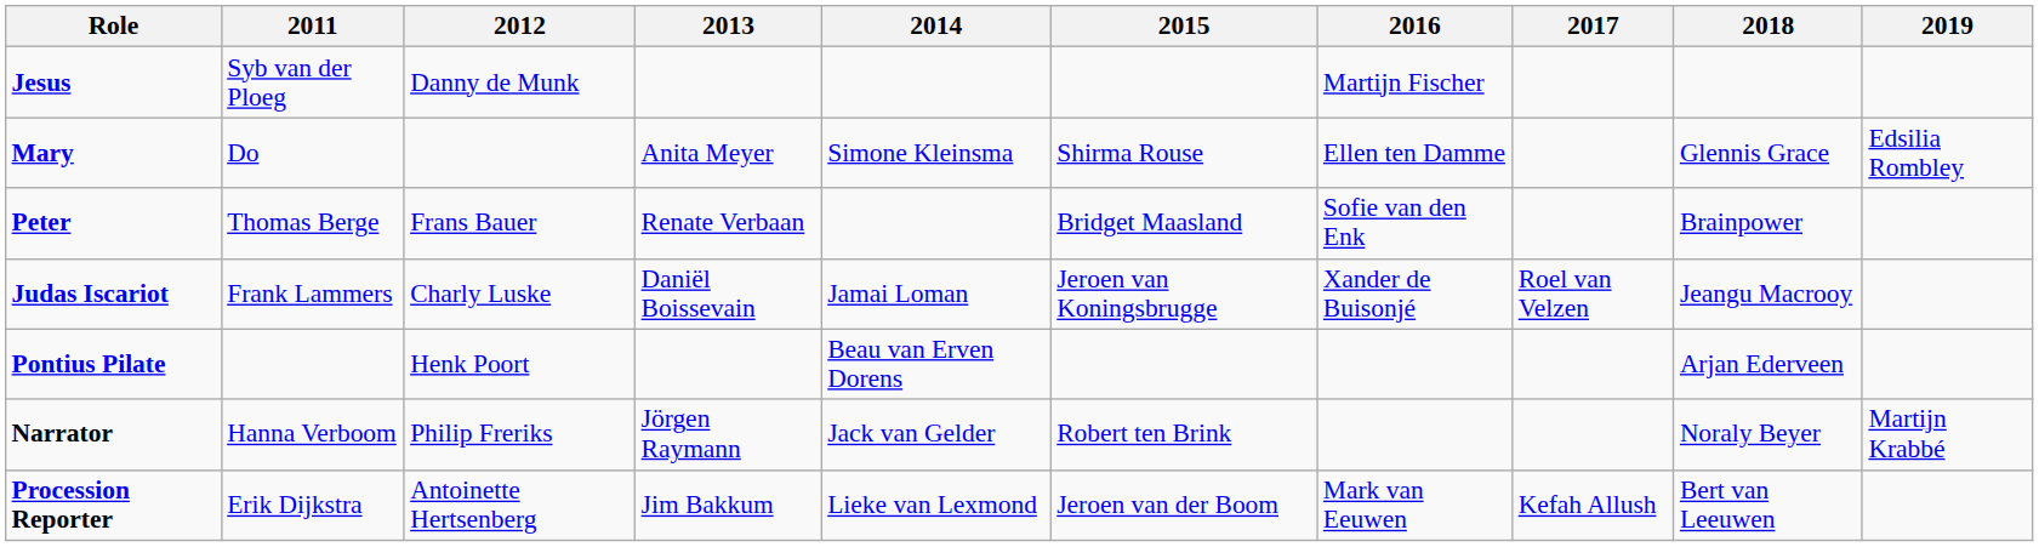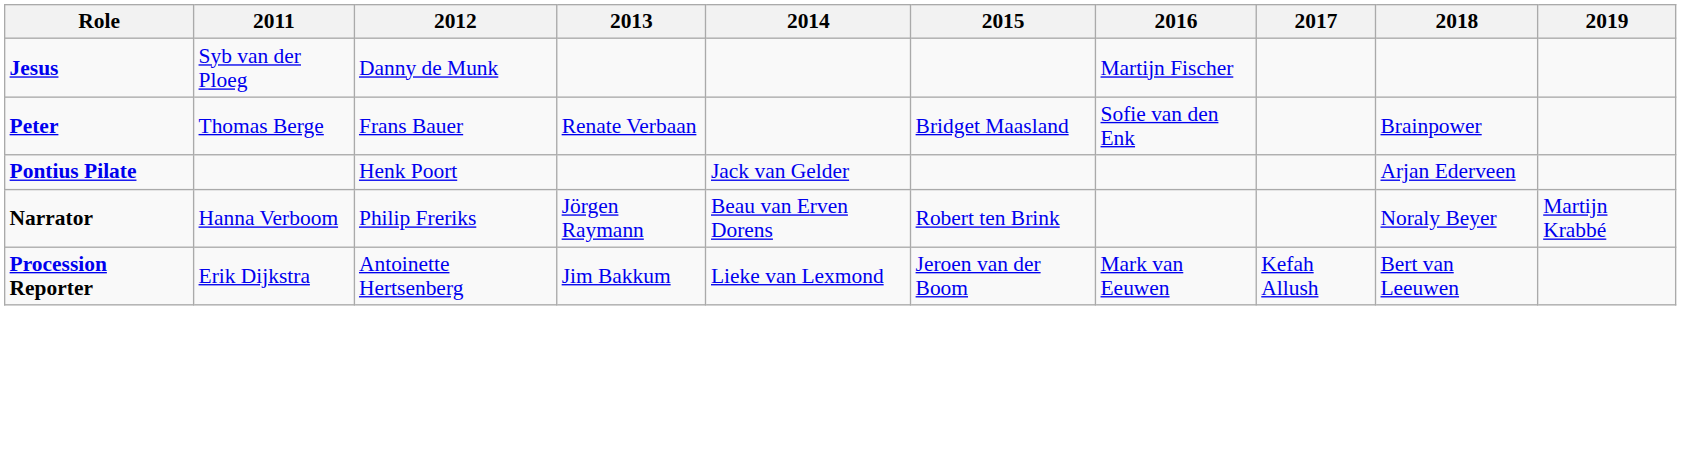- row: Mary | Do | Anita Meyer | Simone Kleinsma | Shirma Rouse | Ellen ten Damme | Glennis Grace | Edsilia Rombley
- row: Judas Iscariot | Frank Lammers | Charly Luske | Daniël Boissevain | Jamai Loman | Jeroen van Koningsbrugge | Xander de Buisonjé | Roel van Velzen | Jeangu Macrooy
Pontius Pilate | 2014: Beau van Erven Dorens -> Jack van Gelder
Narrator | 2014: Jack van Gelder -> Beau van Erven Dorens
